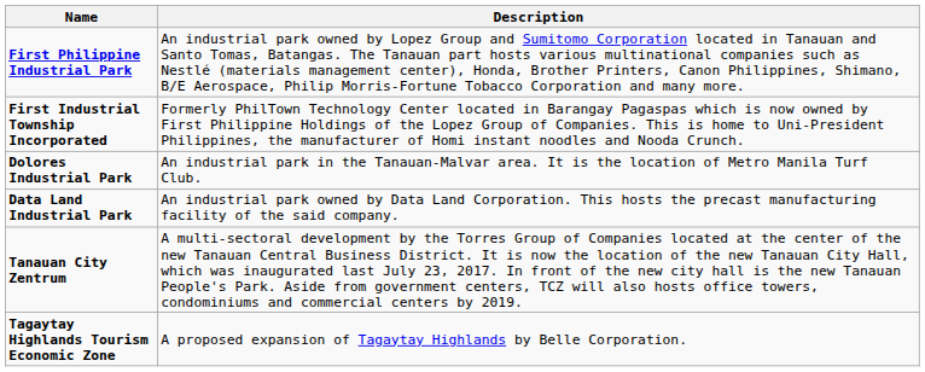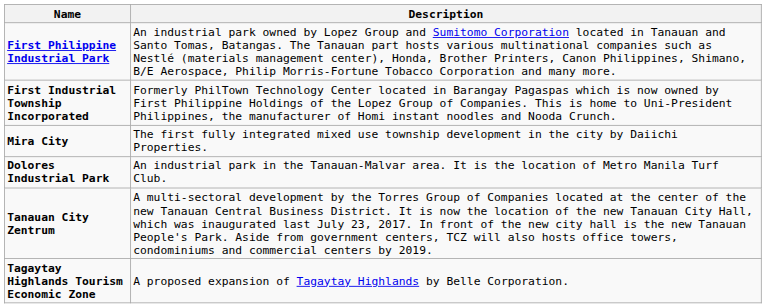+ row: Mira City | The first fully integrated mixed use township development in the city by Daiichi Properties.
- row: Data Land Industrial Park | An industrial park owned by Data Land Corporation. This hosts the precast manufacturing facility of the said company.
